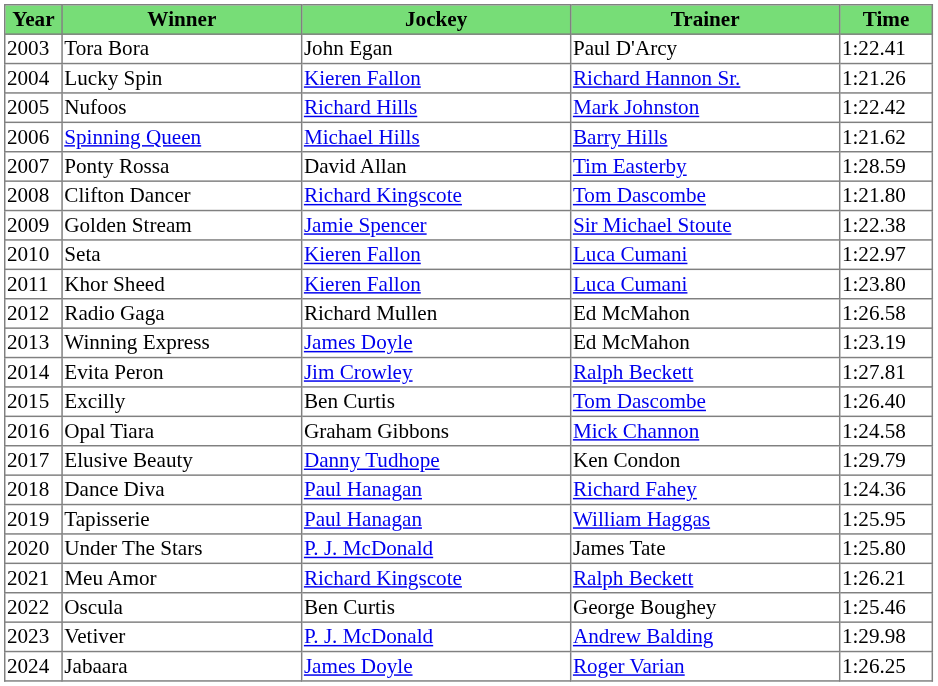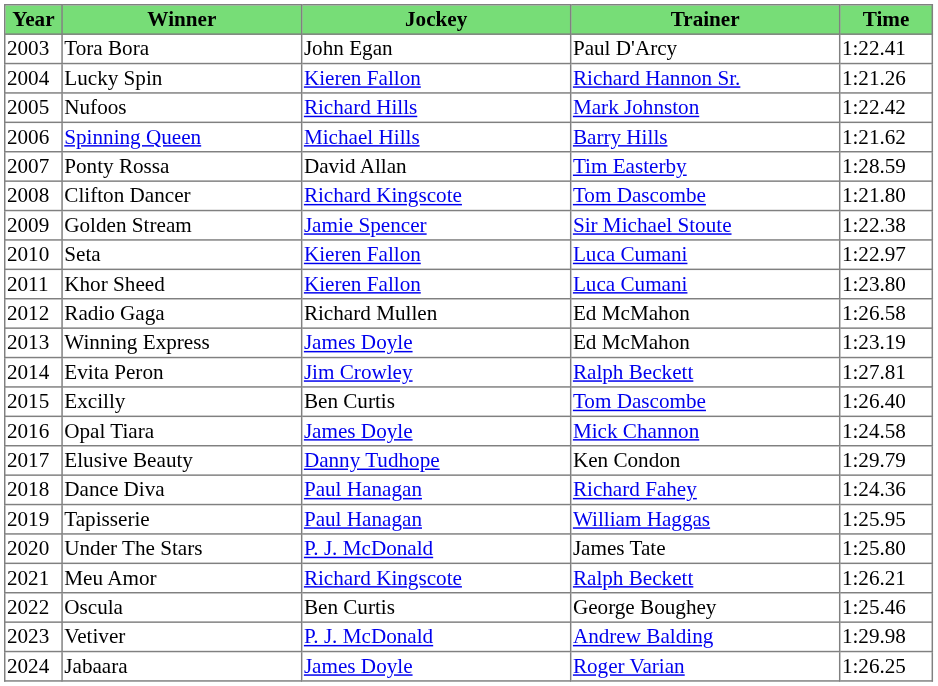Opal Tiara | Jockey: Graham Gibbons -> James Doyle
